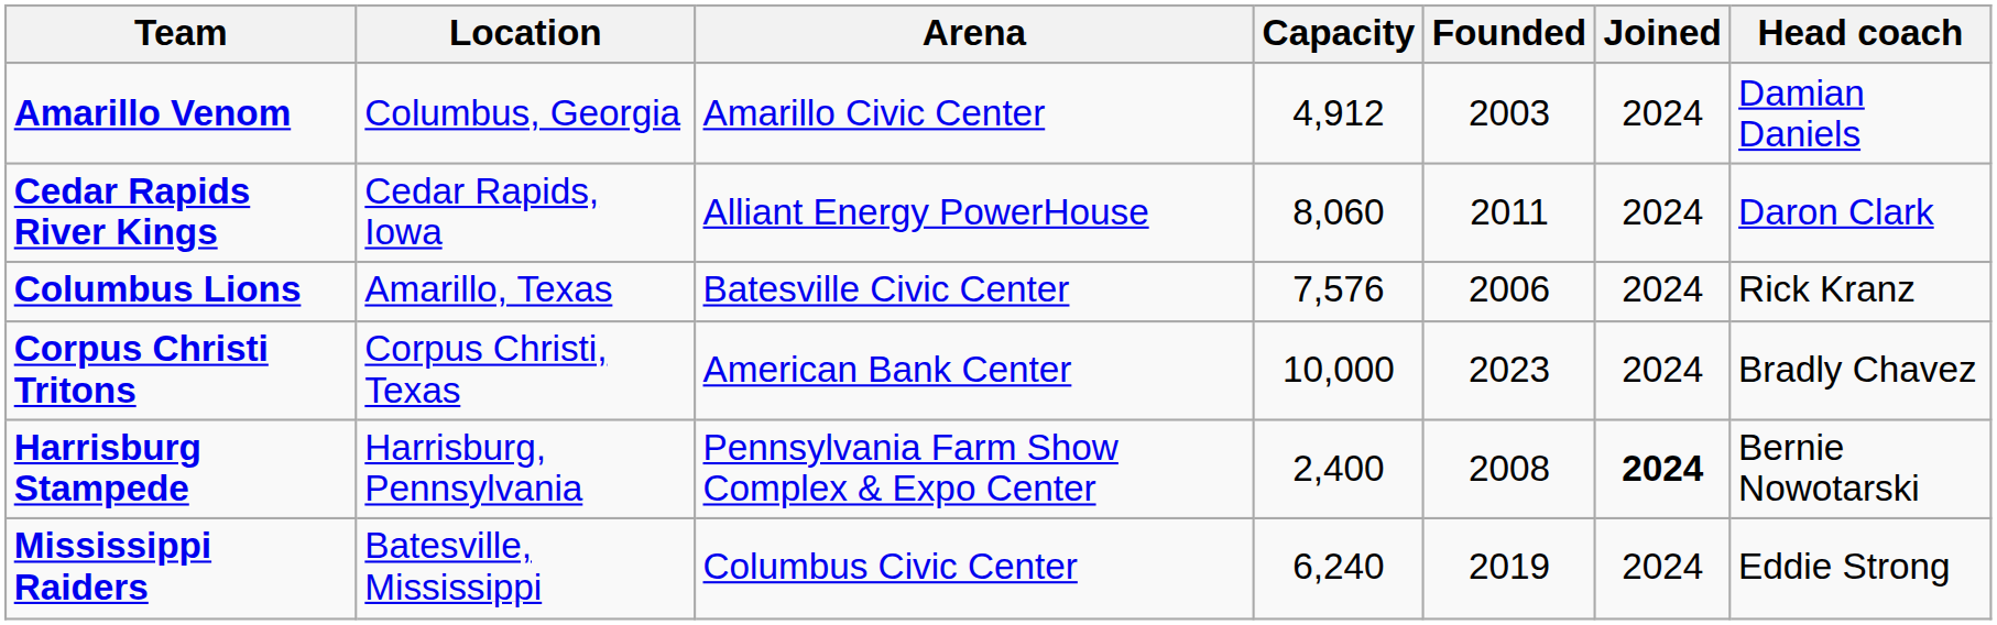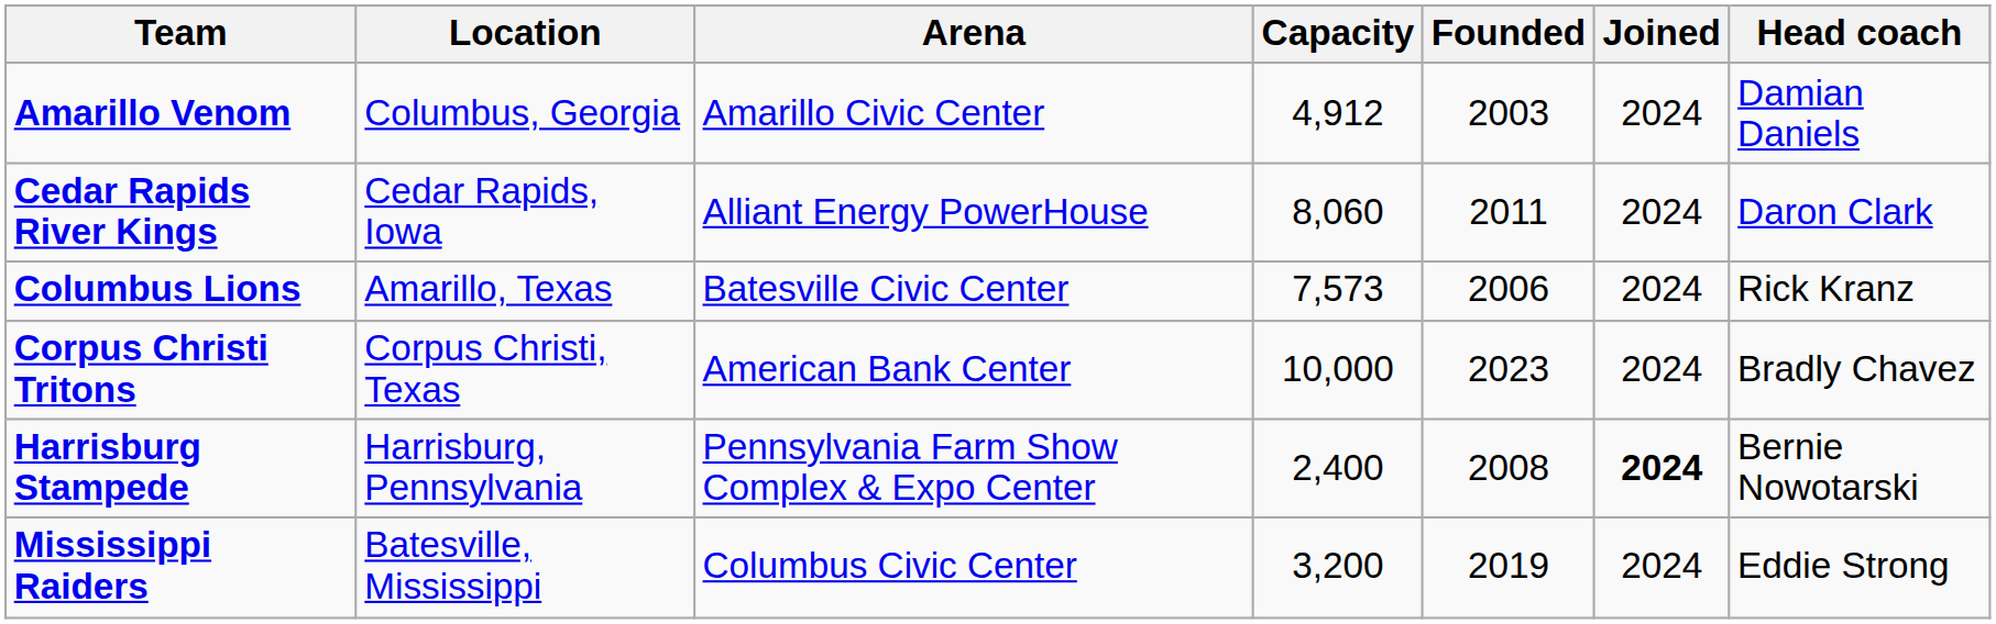Columbus Lions | Capacity: 7,576 -> 7,573
Mississippi Raiders | Capacity: 6,240 -> 3,200
